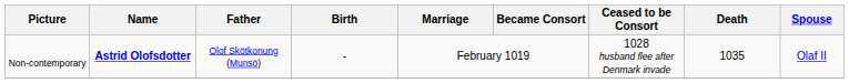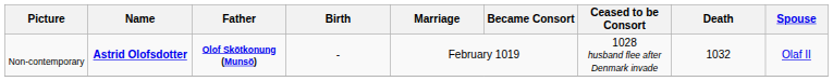Non-contemporary | Father: normal -> bold
Non-contemporary | Death: 1035 -> 1032
